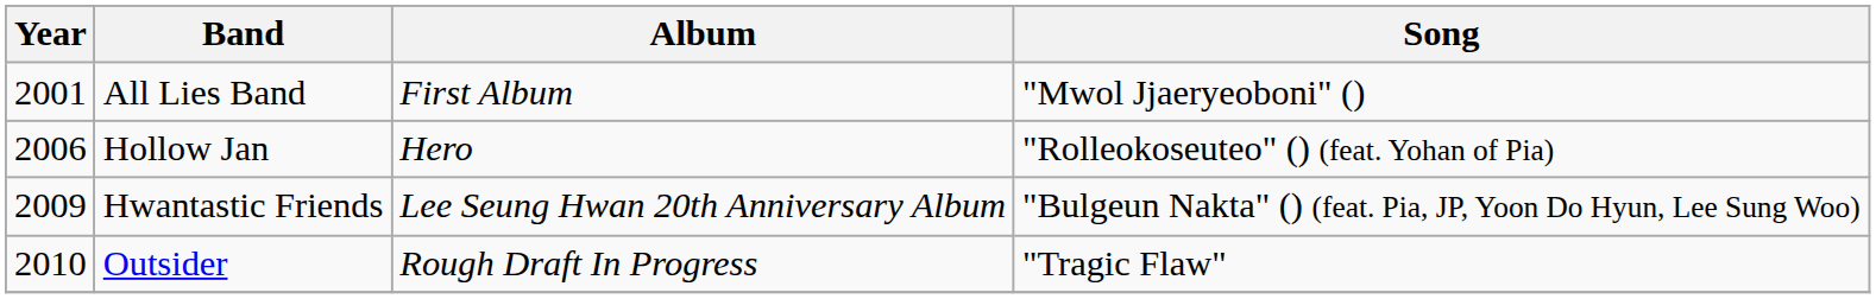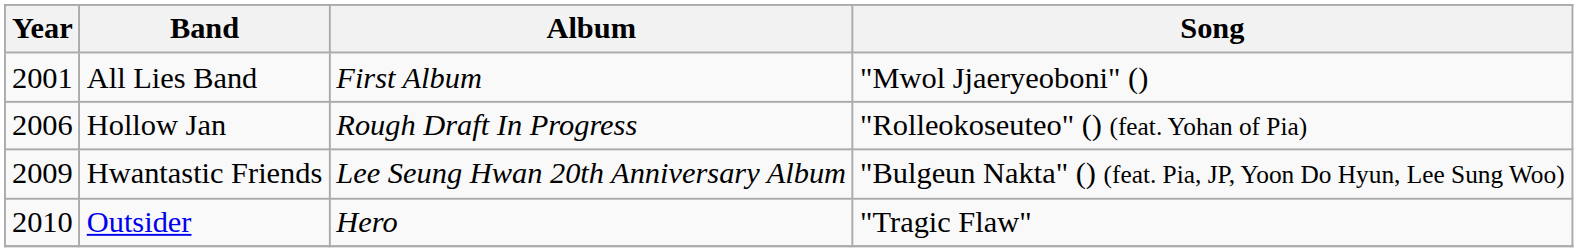Hollow Jan | Album: Hero -> Rough Draft In Progress
Outsider | Album: Rough Draft In Progress -> Hero
